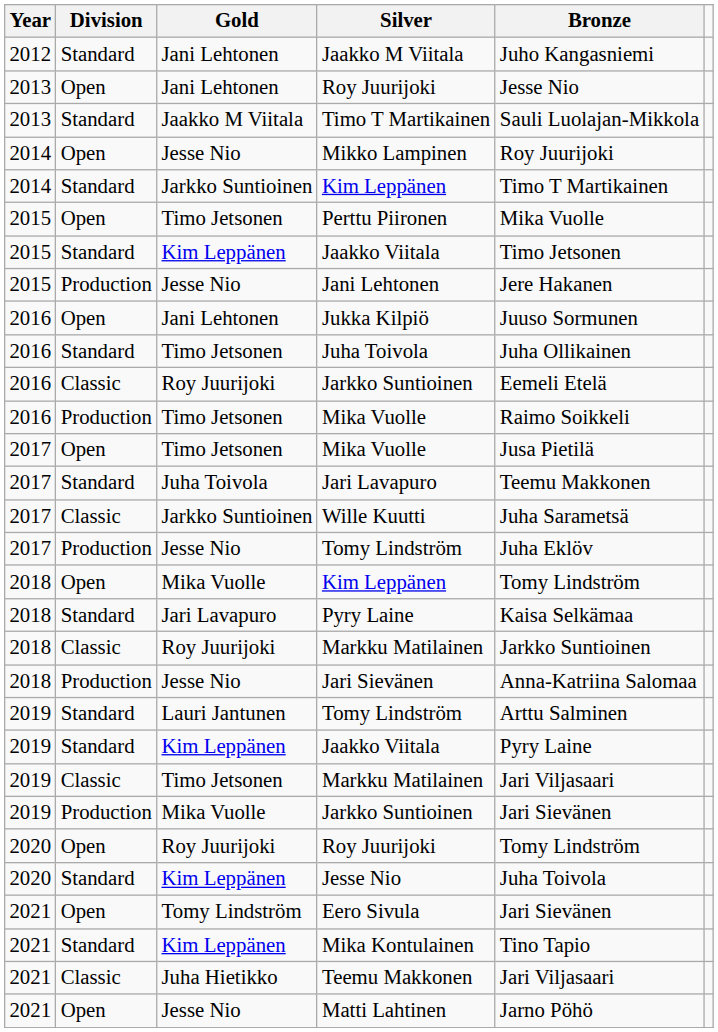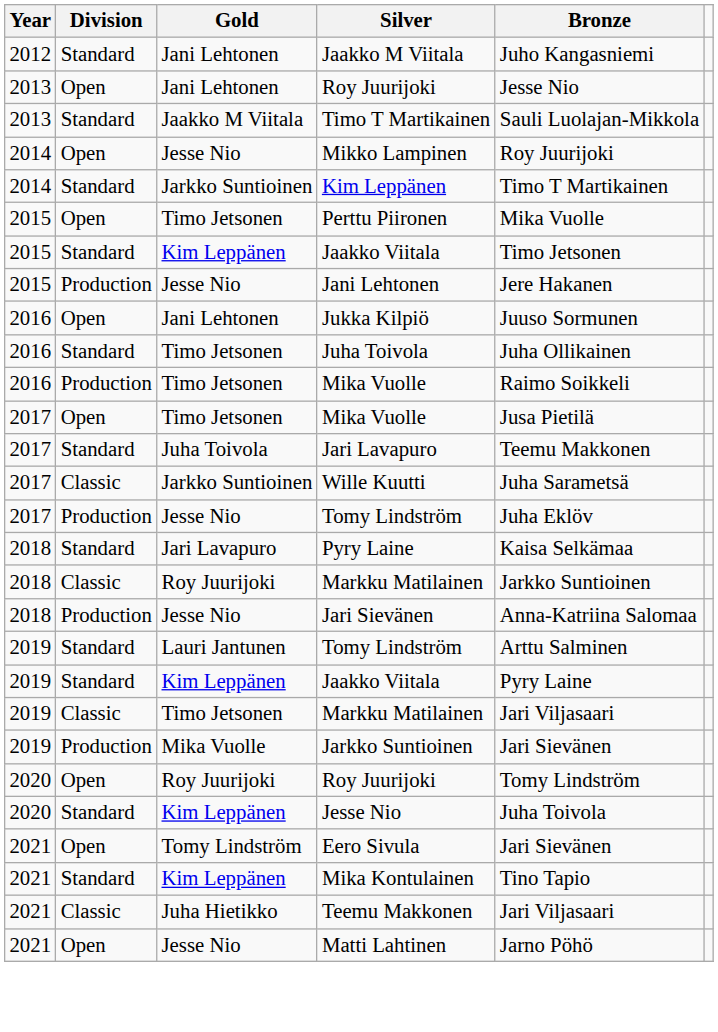- row: 2016 | Classic | Roy Juurijoki | Jarkko Suntioinen | Eemeli Etelä
- row: 2018 | Open | Mika Vuolle | Kim Leppänen | Tomy Lindström
